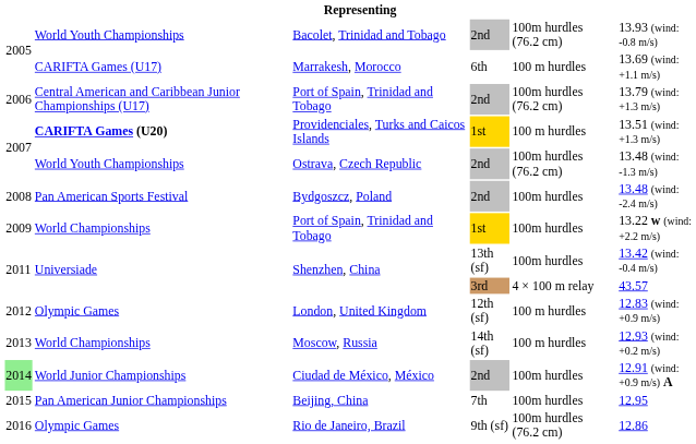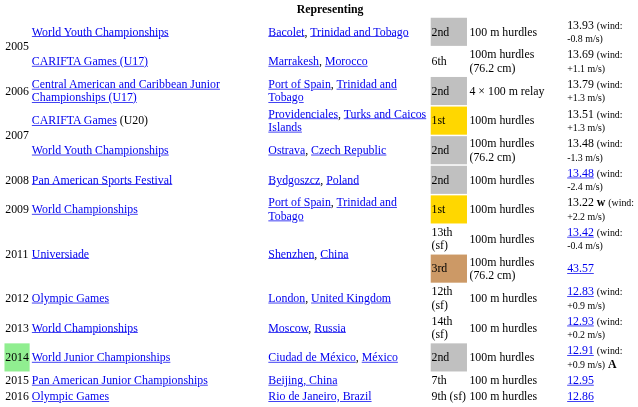Bacolet, Trinidad and Tobago | column 5: 100m hurdles (76.2 cm) -> 100 m hurdles
Marrakesh, Morocco | column 5: 100 m hurdles -> 100m hurdles (76.2 cm)
Port of Spain, Trinidad and Tobago / 2nd | column 5: 100m hurdles (76.2 cm) -> 4 × 100 m relay
Providenciales, Turks and Caicos Islands | column 2: bold -> normal
Providenciales, Turks and Caicos Islands | column 5: 100 m hurdles -> 100m hurdles
Shenzhen, China / 3rd | column 5: 4 × 100 m relay -> 100m hurdles (76.2 cm)
Beijing, China | column 5: 100m hurdles -> 100 m hurdles
Rio de Janeiro, Brazil | column 5: 100m hurdles (76.2 cm) -> 100 m hurdles
